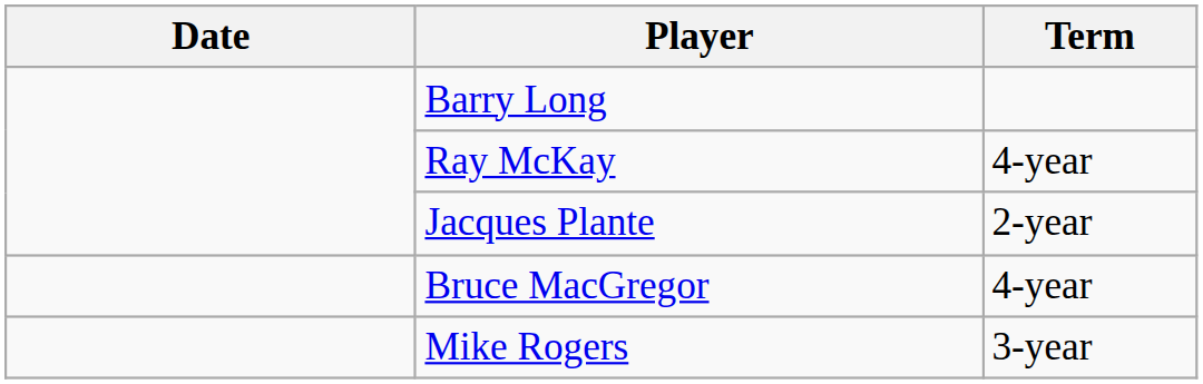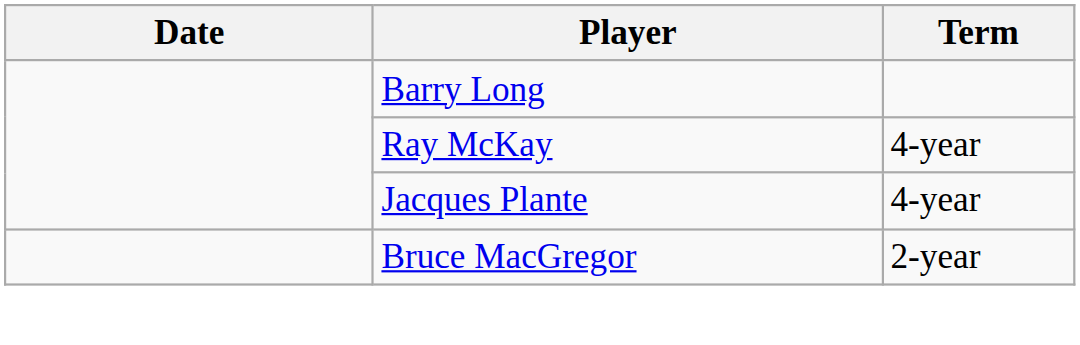Jacques Plante | Term: 2-year -> 4-year
Bruce MacGregor | Term: 4-year -> 2-year
- row: Mike Rogers | 3-year
